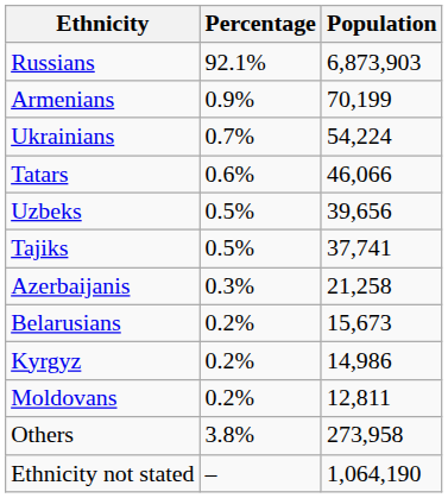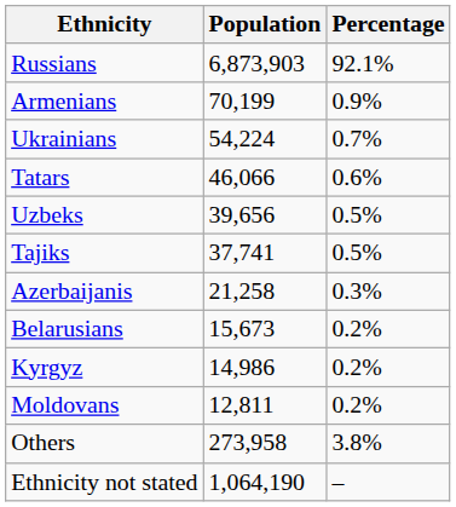columns swapped: Population <-> Percentage
